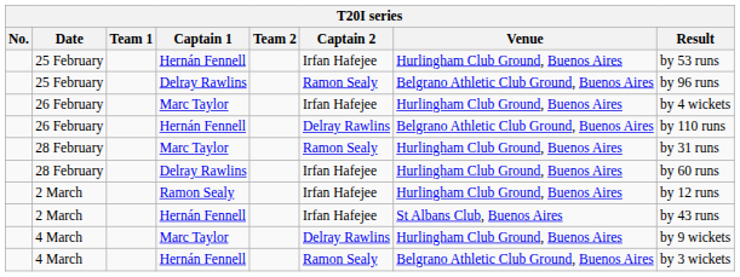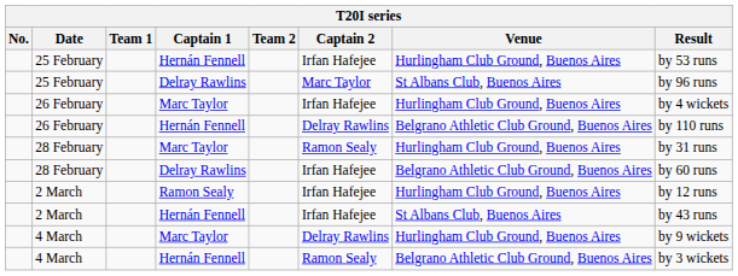25 February / Delray Rawlins | Captain 2: Ramon Sealy -> Marc Taylor
25 February / Delray Rawlins | Venue: Belgrano Athletic Club Ground, Buenos Aires -> St Albans Club, Buenos Aires
28 February / Delray Rawlins | Venue: Hurlingham Club Ground, Buenos Aires -> Belgrano Athletic Club Ground, Buenos Aires
